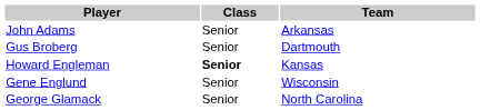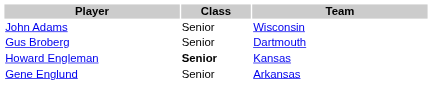John Adams | Team: Arkansas -> Wisconsin
Gene Englund | Team: Wisconsin -> Arkansas
- row: George Glamack | Senior | North Carolina
